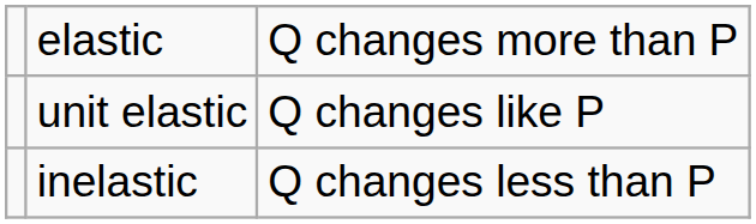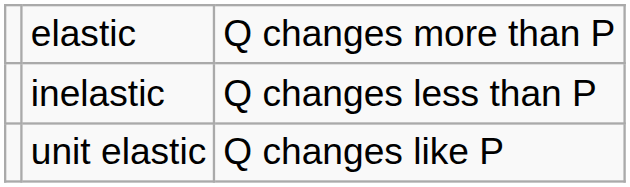rows swapped: unit elastic <-> inelastic
